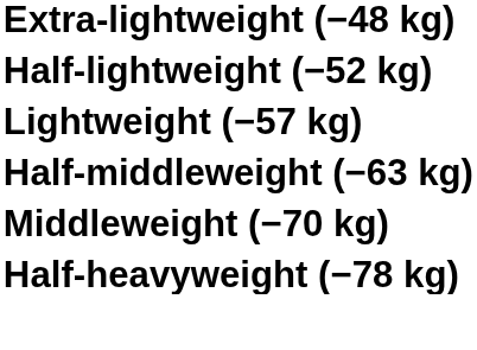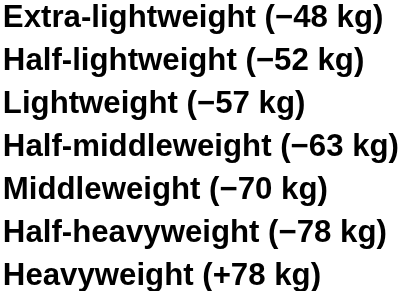+ row: Heavyweight (+78 kg)
